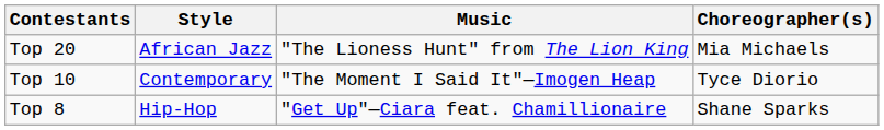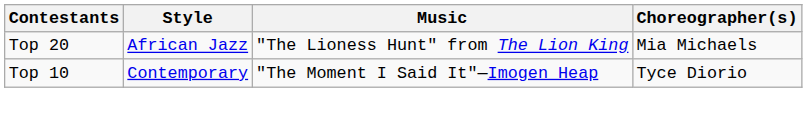- row: Top 8 | Hip-Hop | "Get Up"—Ciara feat. Chamillionaire | Shane Sparks
